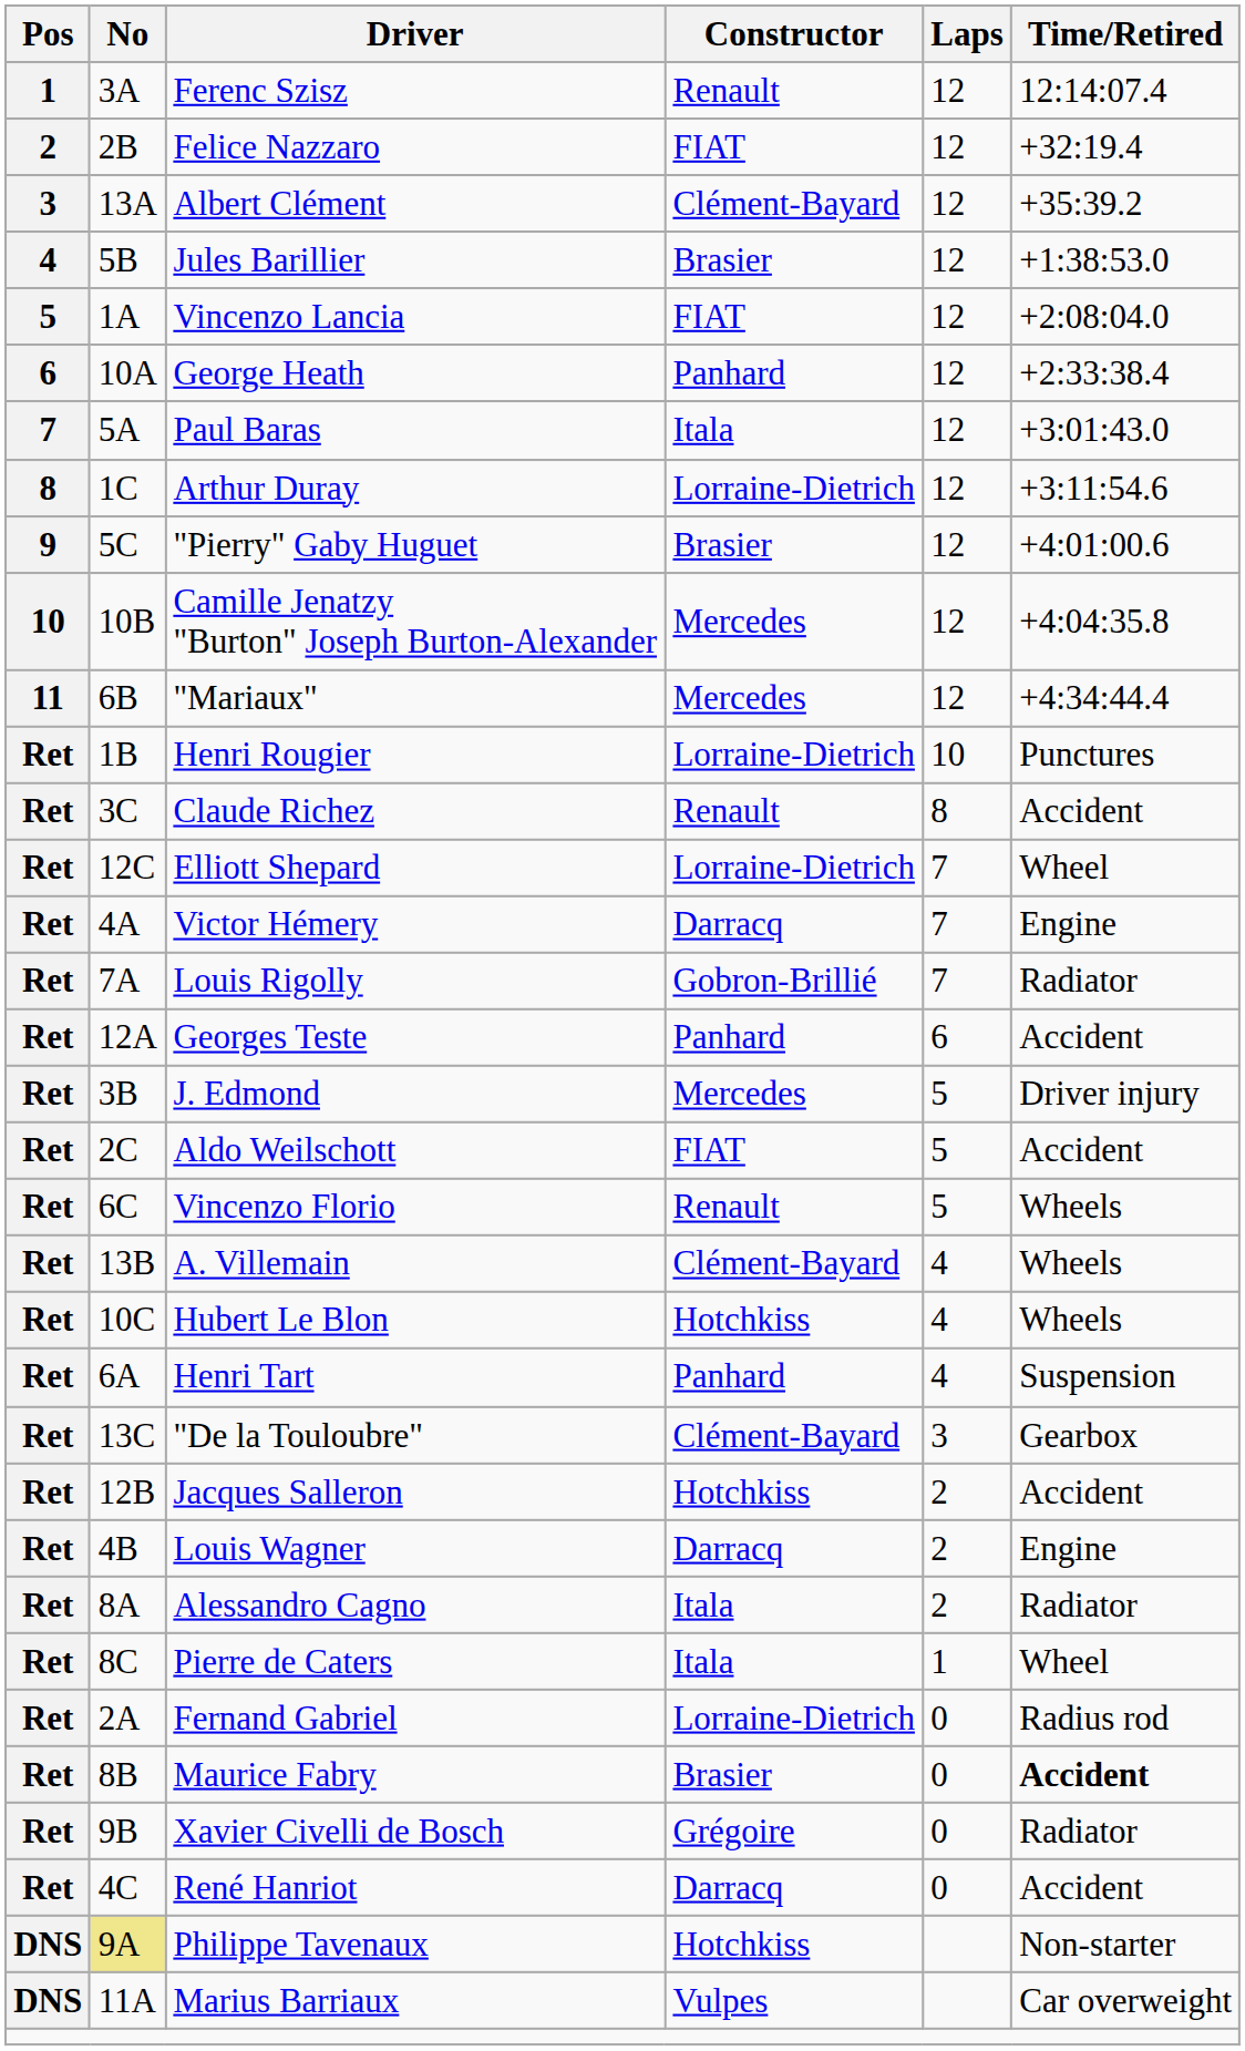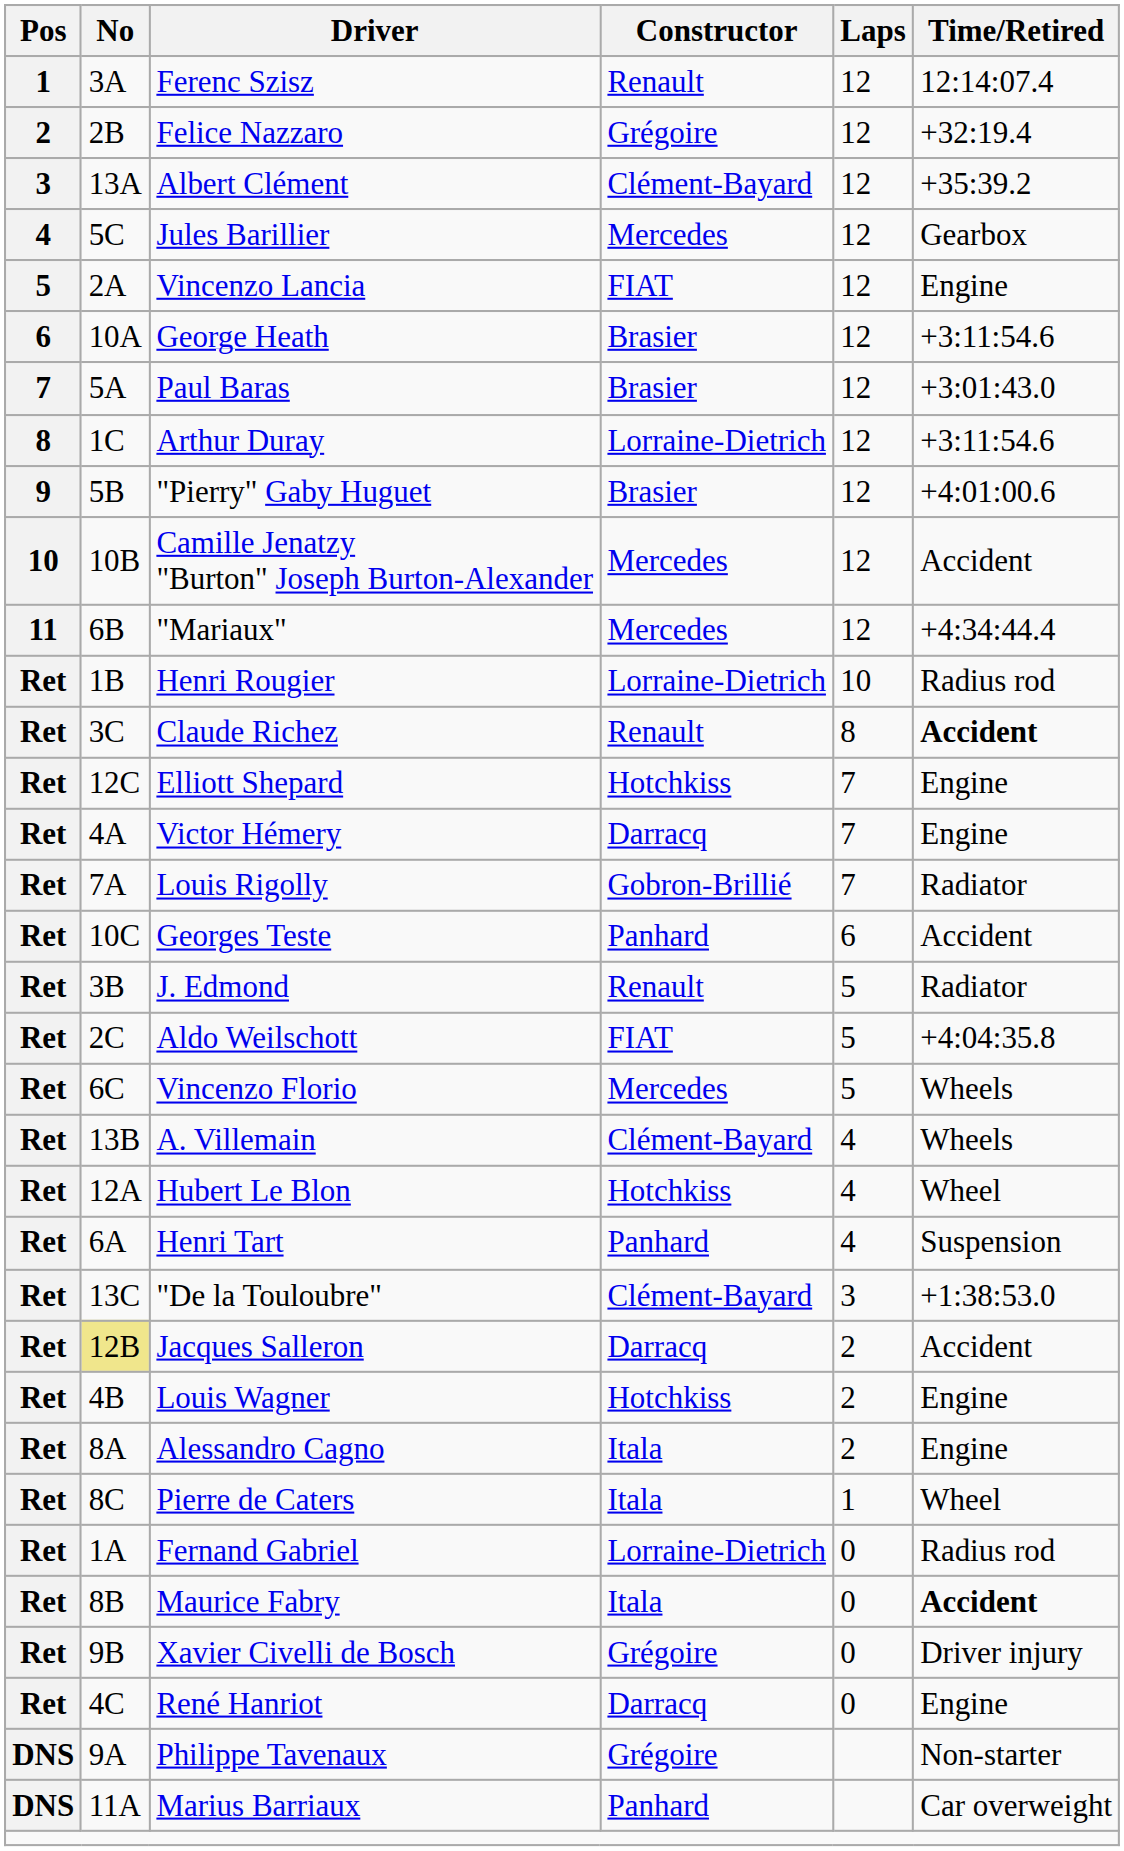Felice Nazzaro | Constructor: FIAT -> Grégoire
Jules Barillier | No: 5B -> 5C
Jules Barillier | Constructor: Brasier -> Mercedes
Jules Barillier | Time/Retired: +1:38:53.0 -> Gearbox
Vincenzo Lancia | No: 1A -> 2A
Vincenzo Lancia | Time/Retired: +2:08:04.0 -> Engine
George Heath | Constructor: Panhard -> Brasier
George Heath | Time/Retired: +2:33:38.4 -> +3:11:54.6
Paul Baras | Constructor: Itala -> Brasier
"Pierry" Gaby Huguet | No: 5C -> 5B
Camille Jenatzy "Burton" Joseph Burton-Alexander | Time/Retired: +4:04:35.8 -> Accident
Henri Rougier | Time/Retired: Punctures -> Radius rod
Claude Richez | Time/Retired: normal -> bold
Elliott Shepard | Constructor: Lorraine-Dietrich -> Hotchkiss
Elliott Shepard | Time/Retired: Wheel -> Engine
Georges Teste | No: 12A -> 10C
J. Edmond | Constructor: Mercedes -> Renault
J. Edmond | Time/Retired: Driver injury -> Radiator
Aldo Weilschott | Time/Retired: Accident -> +4:04:35.8
Vincenzo Florio | Constructor: Renault -> Mercedes
Hubert Le Blon | No: 10C -> 12A
Hubert Le Blon | Time/Retired: Wheels -> Wheel
"De la Touloubre" | Time/Retired: Gearbox -> +1:38:53.0
Jacques Salleron | No: no background -> khaki background
Jacques Salleron | Constructor: Hotchkiss -> Darracq
Louis Wagner | Constructor: Darracq -> Hotchkiss
Alessandro Cagno | Time/Retired: Radiator -> Engine
Fernand Gabriel | No: 2A -> 1A
Maurice Fabry | Constructor: Brasier -> Itala
Xavier Civelli de Bosch | Time/Retired: Radiator -> Driver injury
René Hanriot | Time/Retired: Accident -> Engine
Philippe Tavenaux | No: khaki background -> no background
Philippe Tavenaux | Constructor: Hotchkiss -> Grégoire
Marius Barriaux | Constructor: Vulpes -> Panhard
